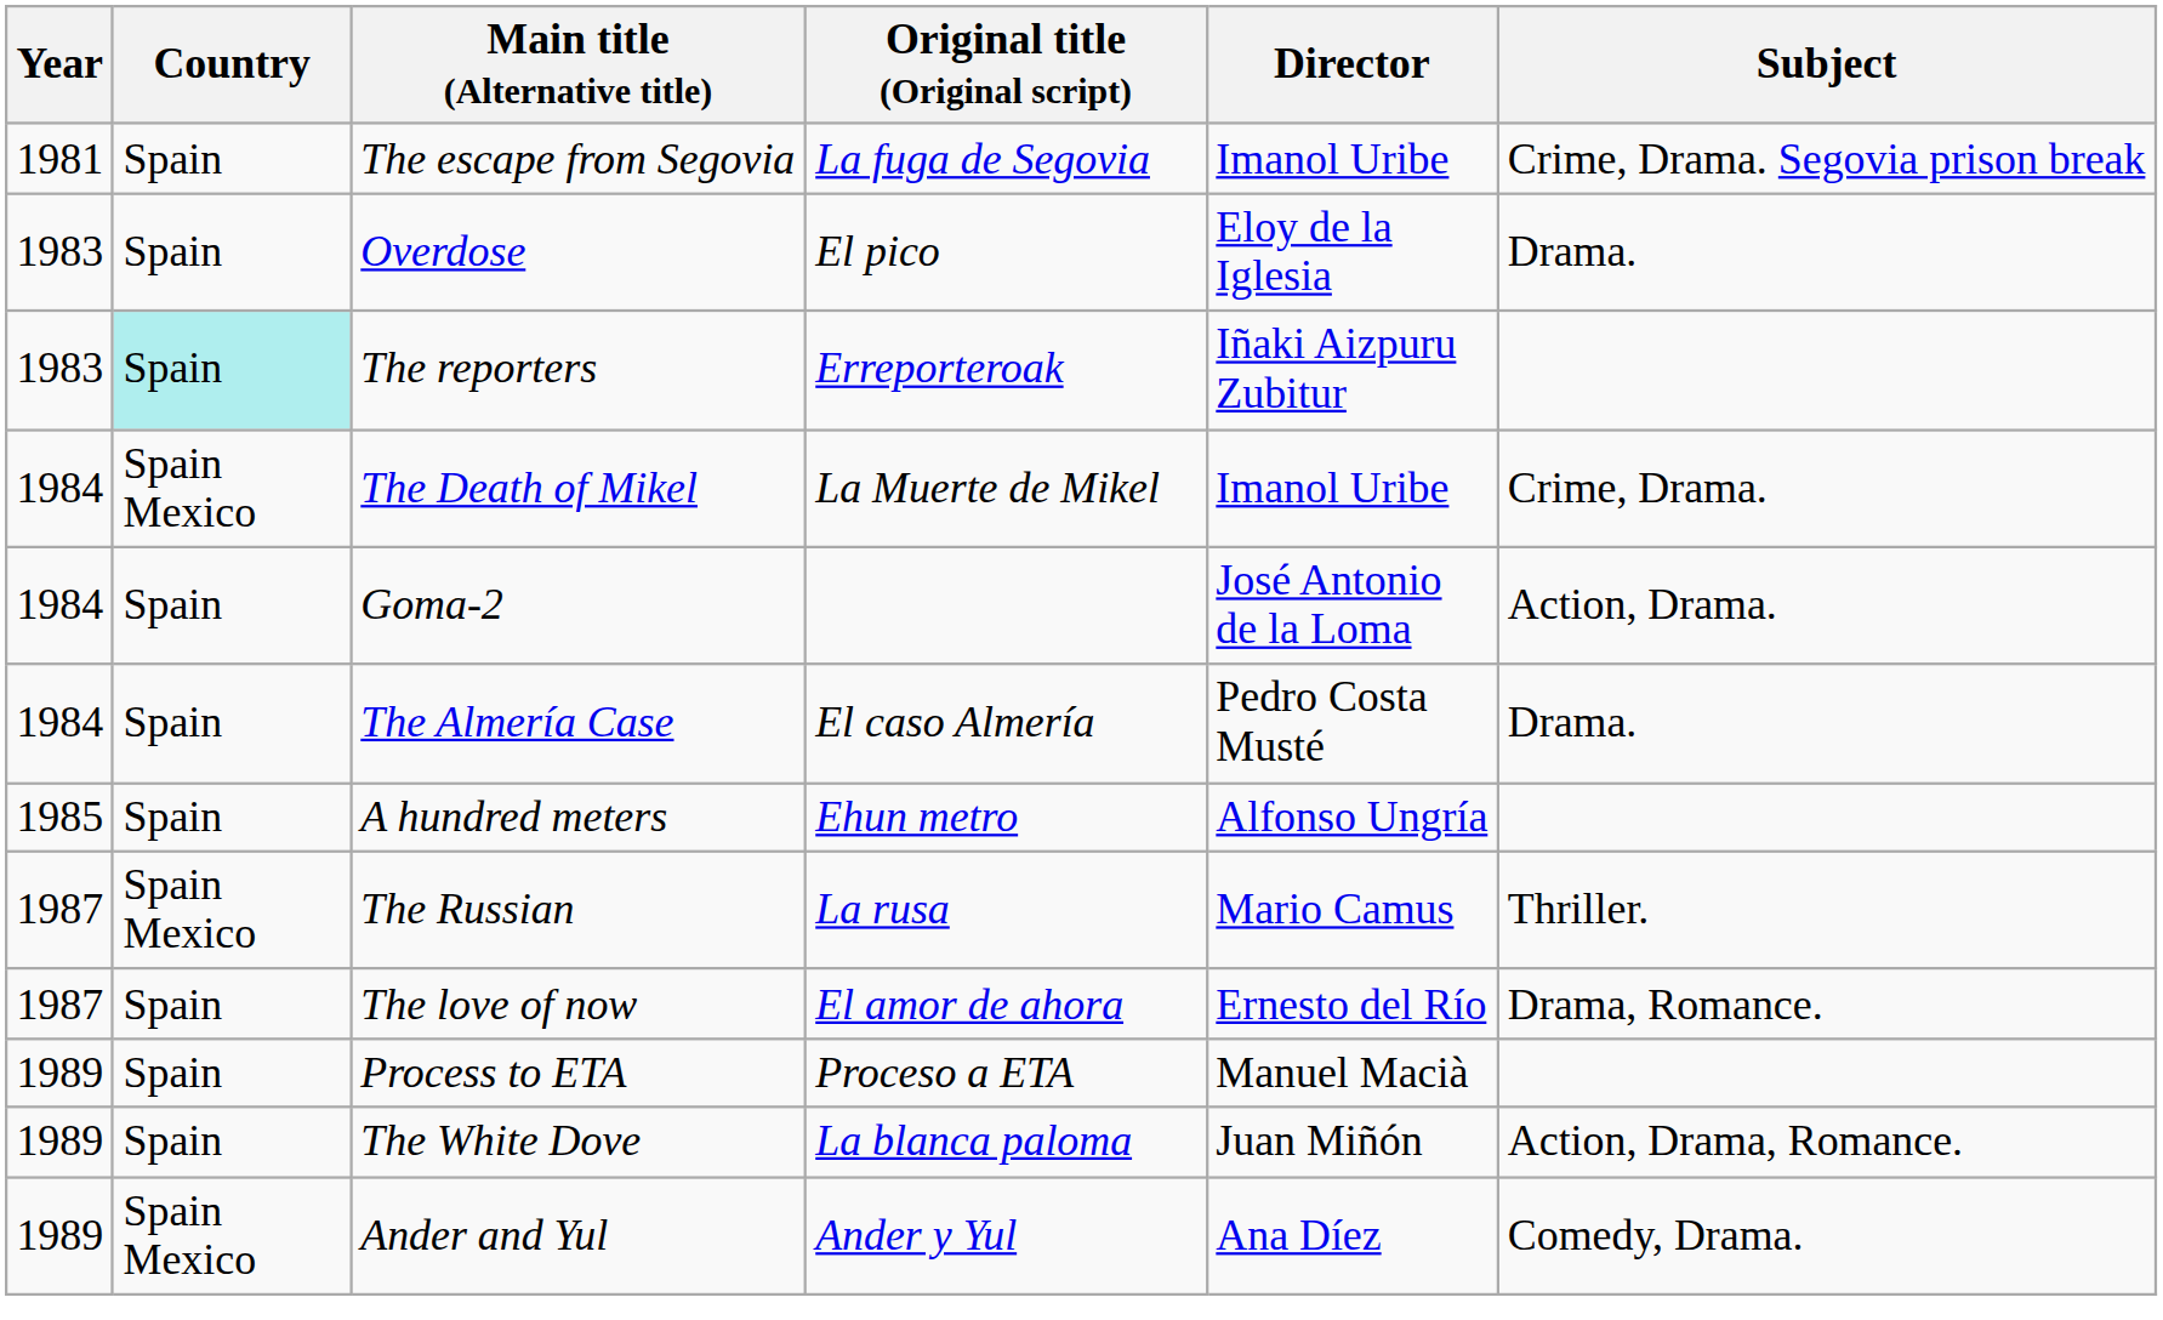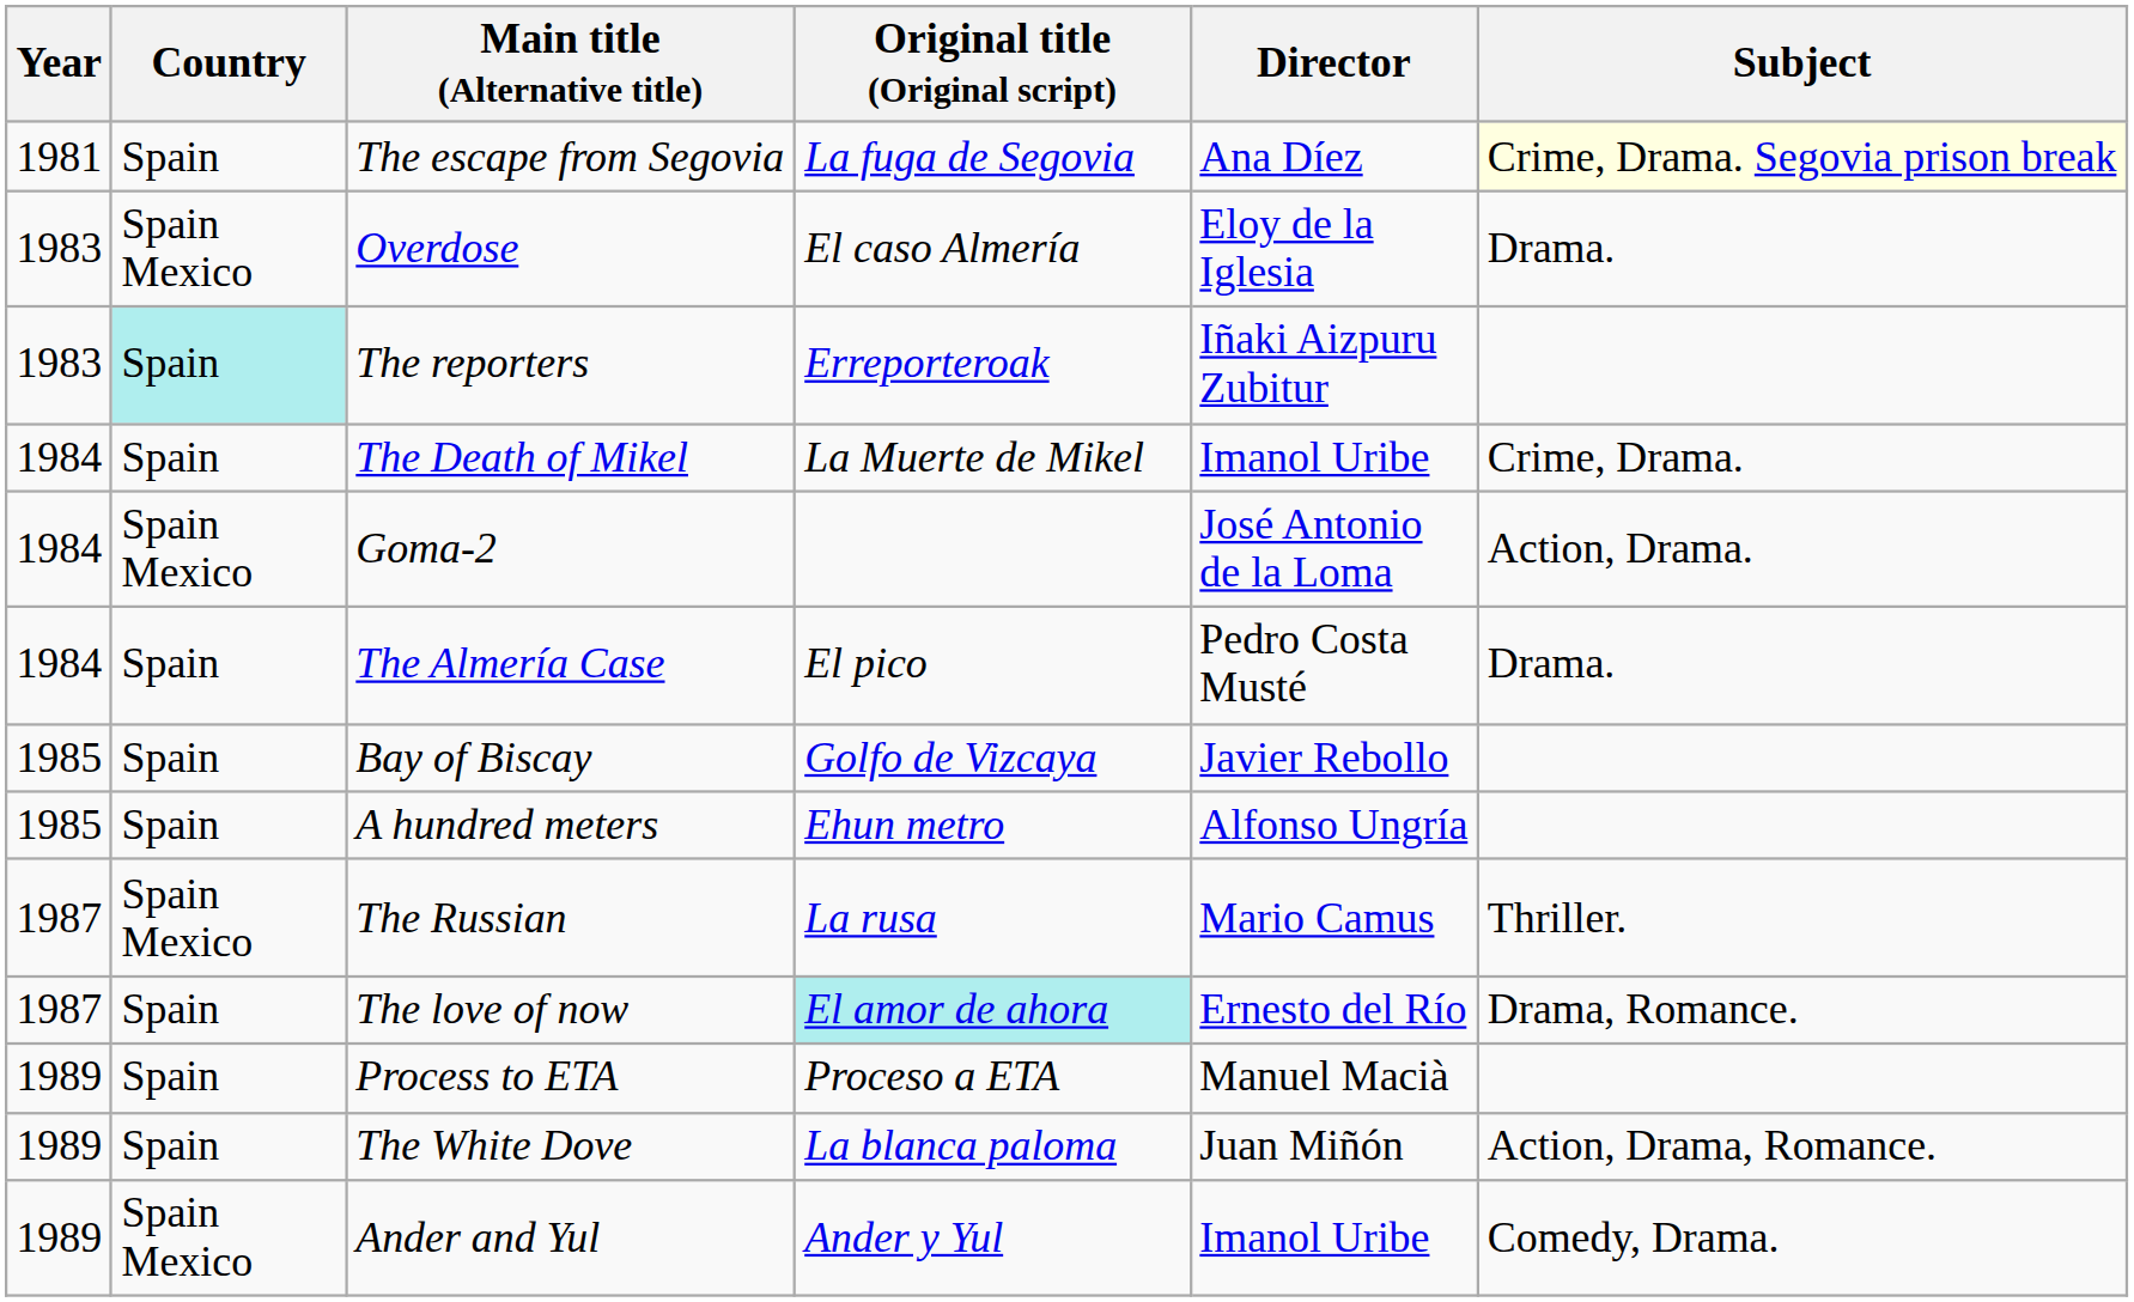The escape from Segovia | Director: Imanol Uribe -> Ana Díez
The escape from Segovia | Subject: no background -> lightyellow background
Overdose | Country: Spain -> Spain Mexico
Overdose | Original title (Original script): El pico -> El caso Almería
The Death of Mikel | Country: Spain Mexico -> Spain
Goma-2 | Country: Spain -> Spain Mexico
The Almería Case | Original title (Original script): El caso Almería -> El pico
+ row: 1985 | Spain | Bay of Biscay | Golfo de Vizcaya | Javier Rebollo
The love of now | Original title (Original script): no background -> paleturquoise background
Ander and Yul | Director: Ana Díez -> Imanol Uribe
